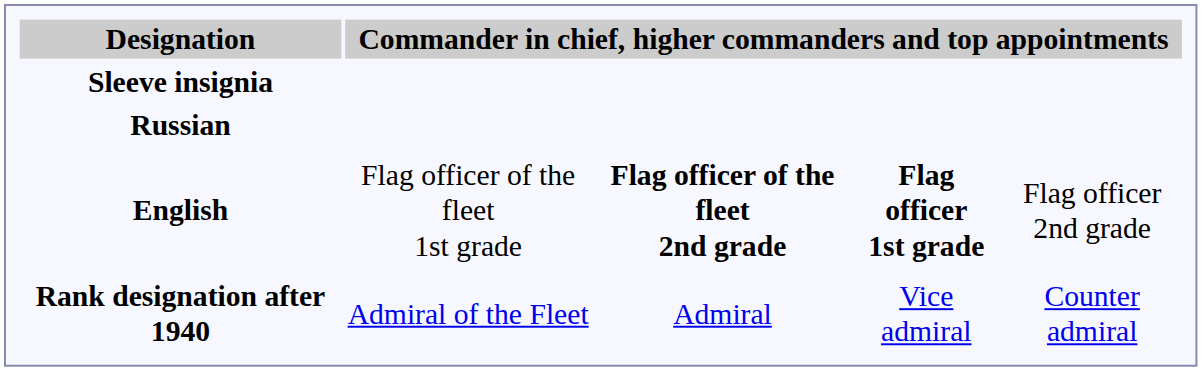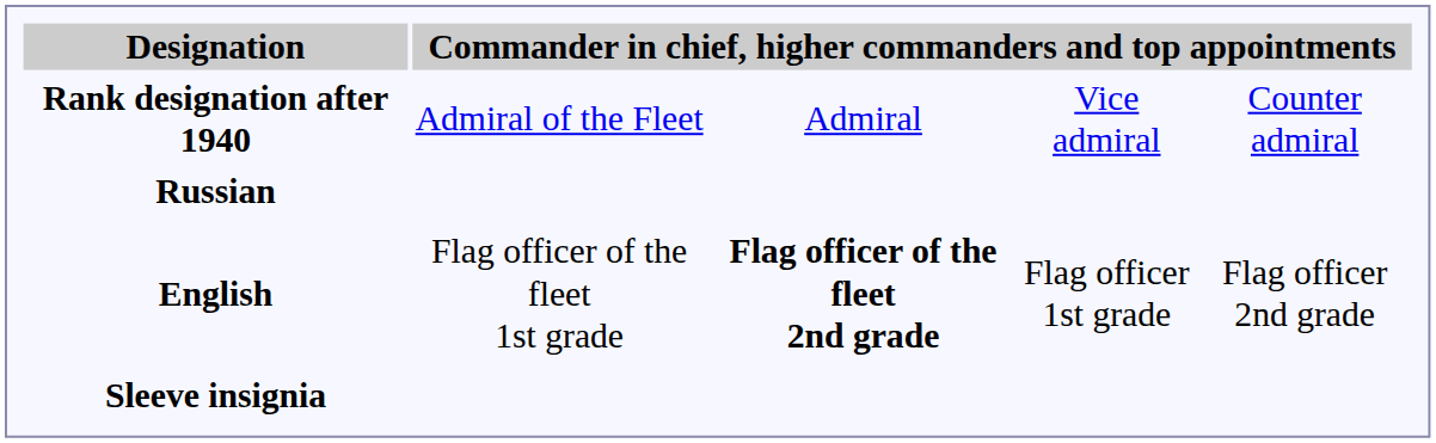rows swapped: Sleeve insignia <-> Rank designation after 1940
English | column 4: bold -> normal
